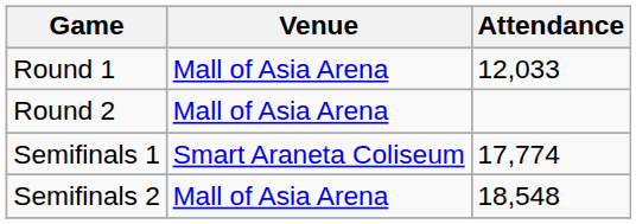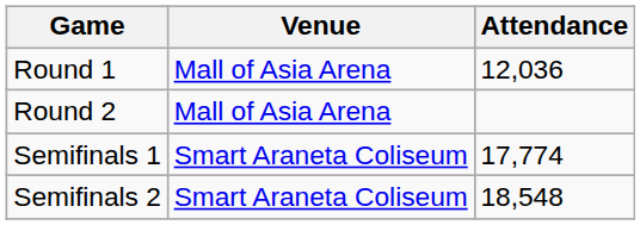Round 1 | Attendance: 12,033 -> 12,036
Semifinals 2 | Venue: Mall of Asia Arena -> Smart Araneta Coliseum
